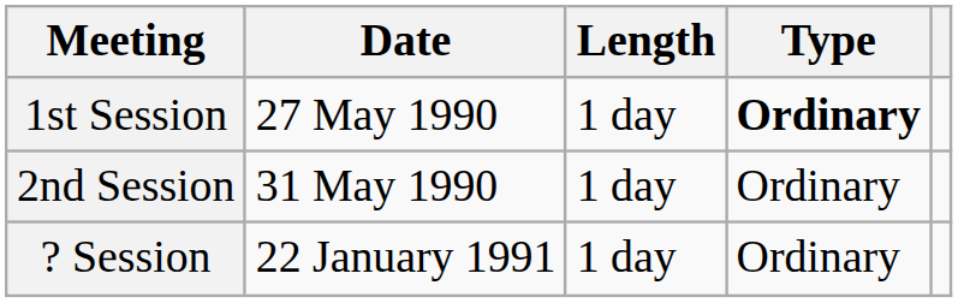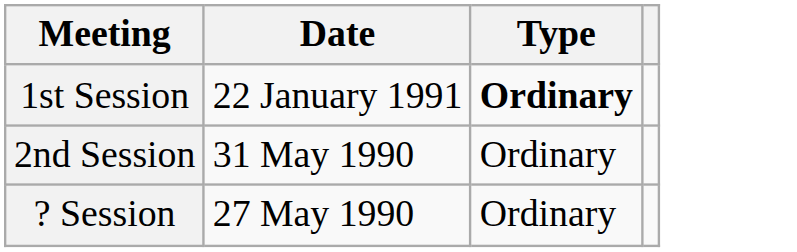- column: Length | 1 day | 1 day | 1 day
1st Session | Date: 27 May 1990 -> 22 January 1991
? Session | Date: 22 January 1991 -> 27 May 1990
